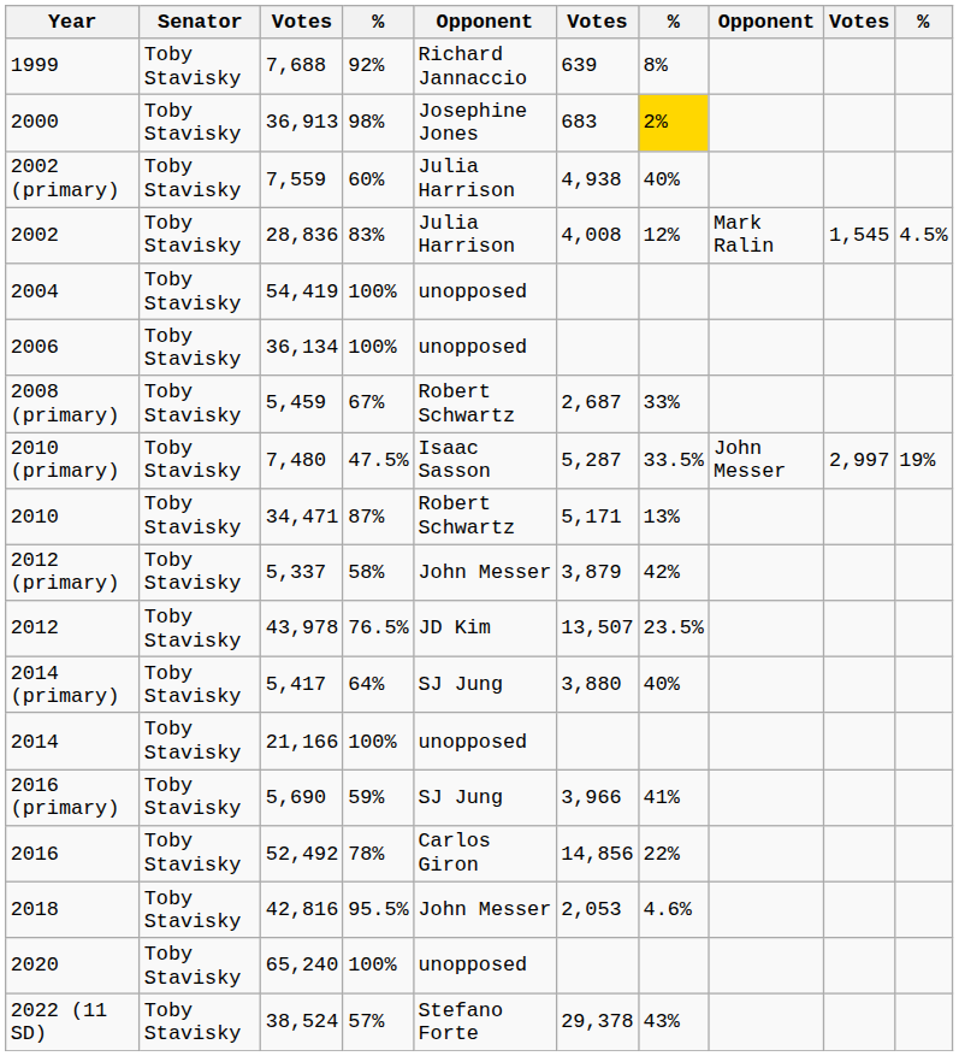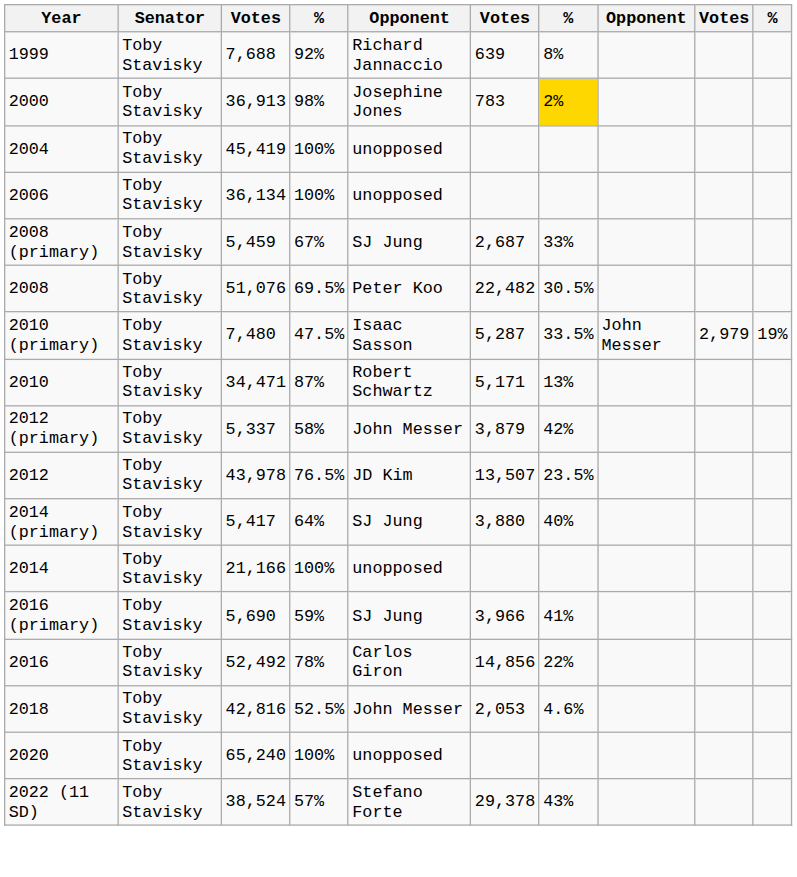2000 | column 6: 683 -> 783
- row: 2002 (primary) | Toby Stavisky | 7,559 | 60% | Julia Harrison | 4,938 | 40%
- row: 2002 | Toby Stavisky | 28,836 | 83% | Julia Harrison | 4,008 | 12% | Mark Ralin | 1,545 | 4.5%
2004 | column 3: 54,419 -> 45,419
2008 (primary) | column 5: Robert Schwartz -> SJ Jung
+ row: 2008 | Toby Stavisky | 51,076 | 69.5% | Peter Koo | 22,482 | 30.5%
2010 (primary) | column 9: 2,997 -> 2,979
2018 | column 4: 95.5% -> 52.5%
